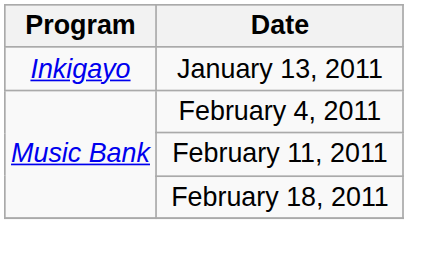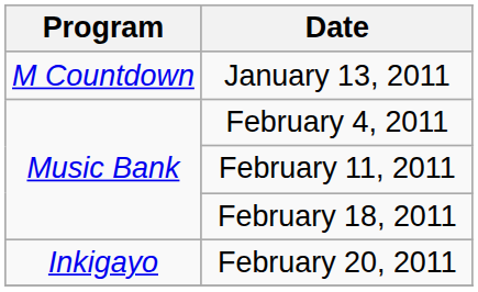January 13, 2011 | Program: Inkigayo -> M Countdown
+ row: Inkigayo | February 20, 2011
